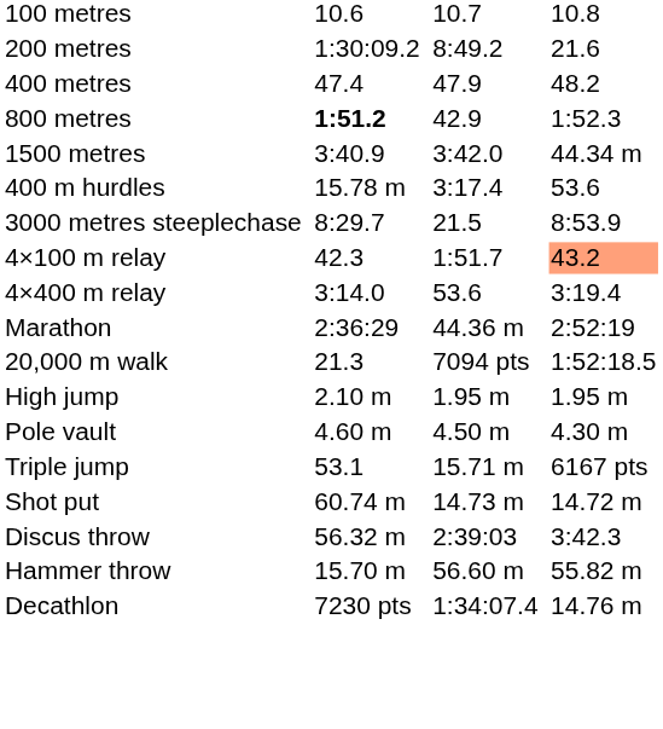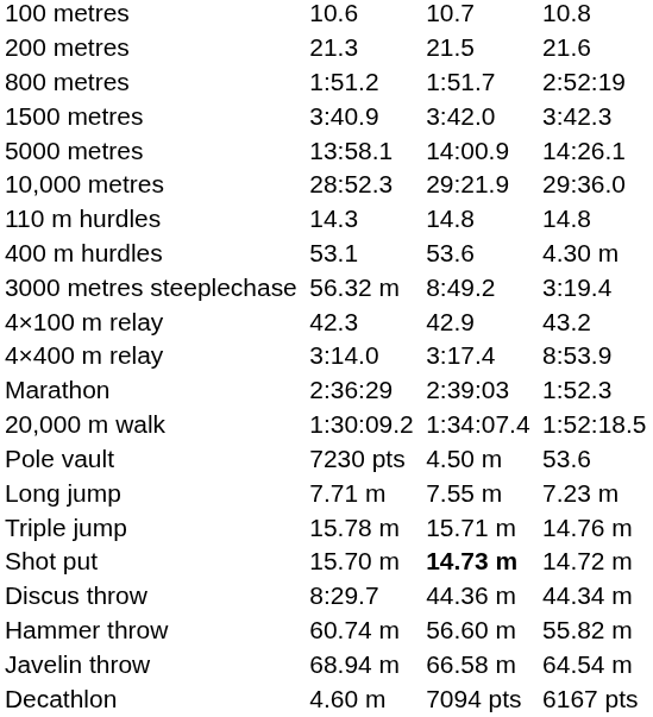200 metres | column 3: 1:30:09.2 -> 21.3
200 metres | column 5: 8:49.2 -> 21.5
- row: 400 metres | 47.4 | 47.9 | 48.2
800 metres | column 3: bold -> normal
800 metres | column 5: 42.9 -> 1:51.7
800 metres | column 7: 1:52.3 -> 2:52:19
1500 metres | column 7: 44.34 m -> 3:42.3
+ row: 5000 metres | 13:58.1 | 14:00.9 | 14:26.1
+ row: 10,000 metres | 28:52.3 | 29:21.9 | 29:36.0
+ row: 110 m hurdles | 14.3 | 14.8 | 14.8
400 m hurdles | column 3: 15.78 m -> 53.1
400 m hurdles | column 5: 3:17.4 -> 53.6
400 m hurdles | column 7: 53.6 -> 4.30 m
3000 metres steeplechase | column 3: 8:29.7 -> 56.32 m
3000 metres steeplechase | column 5: 21.5 -> 8:49.2
3000 metres steeplechase | column 7: 8:53.9 -> 3:19.4
4×100 m relay | column 5: 1:51.7 -> 42.9
4×100 m relay | column 7: lightsalmon background -> no background
4×400 m relay | column 5: 53.6 -> 3:17.4
4×400 m relay | column 7: 3:19.4 -> 8:53.9
Marathon | column 5: 44.36 m -> 2:39:03
Marathon | column 7: 2:52:19 -> 1:52.3
20,000 m walk | column 3: 21.3 -> 1:30:09.2
20,000 m walk | column 5: 7094 pts -> 1:34:07.4
- row: High jump | 2.10 m | 1.95 m | 1.95 m
Pole vault | column 3: 4.60 m -> 7230 pts
Pole vault | column 7: 4.30 m -> 53.6
+ row: Long jump | 7.71 m | 7.55 m | 7.23 m
Triple jump | column 3: 53.1 -> 15.78 m
Triple jump | column 7: 6167 pts -> 14.76 m
Shot put | column 3: 60.74 m -> 15.70 m
Shot put | column 5: normal -> bold
Discus throw | column 3: 56.32 m -> 8:29.7
Discus throw | column 5: 2:39:03 -> 44.36 m
Discus throw | column 7: 3:42.3 -> 44.34 m
Hammer throw | column 3: 15.70 m -> 60.74 m
+ row: Javelin throw | 68.94 m | 66.58 m | 64.54 m
Decathlon | column 3: 7230 pts -> 4.60 m
Decathlon | column 5: 1:34:07.4 -> 7094 pts
Decathlon | column 7: 14.76 m -> 6167 pts
